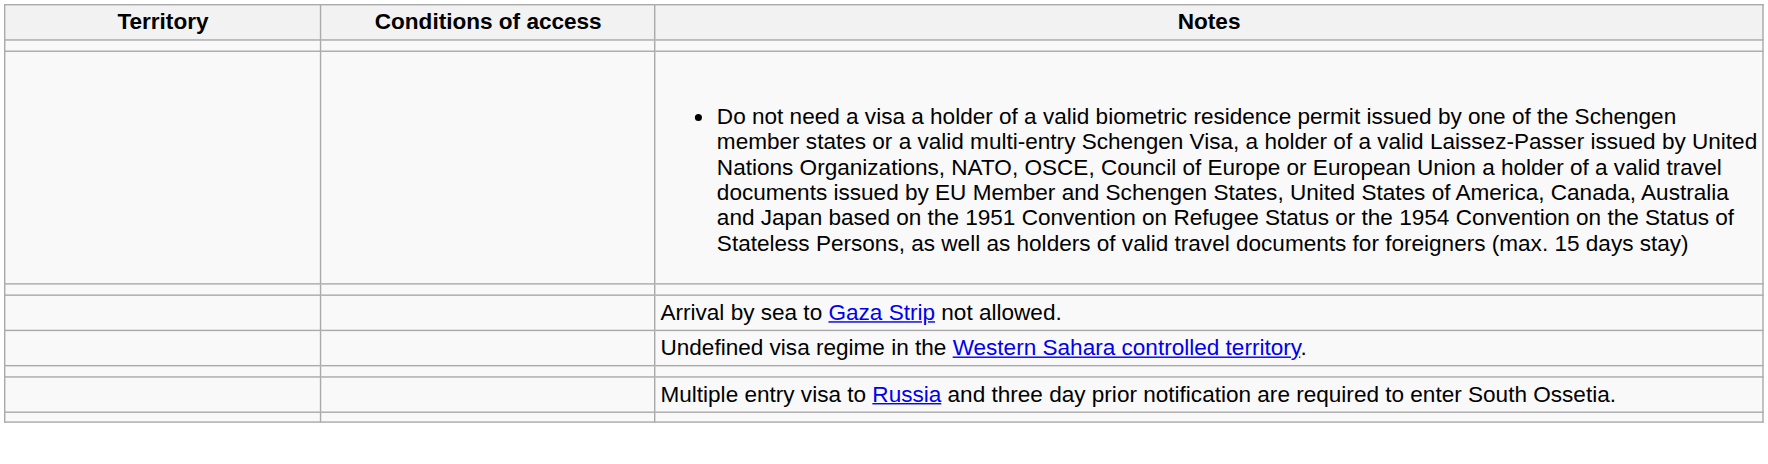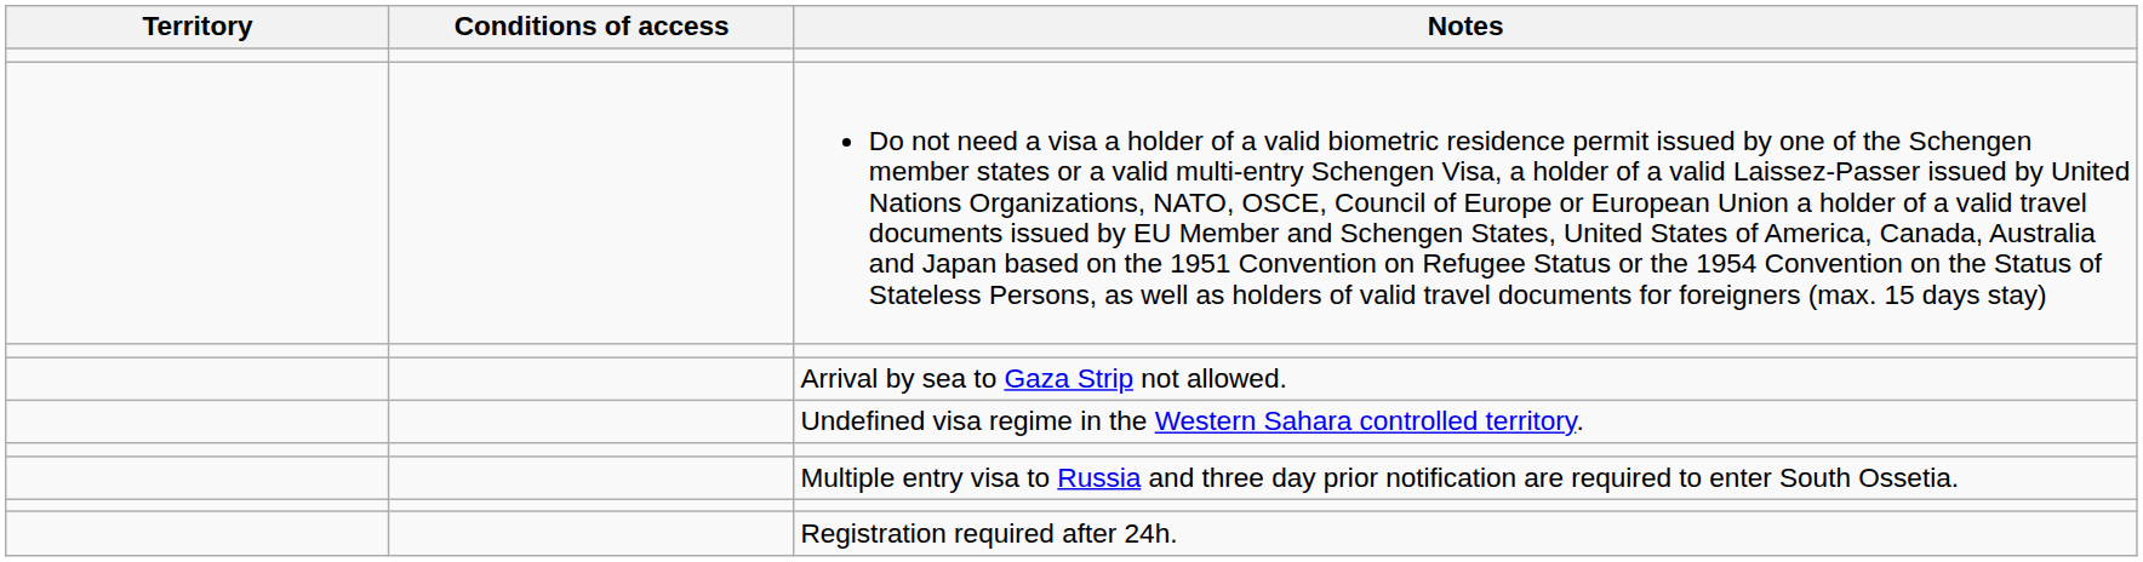+ row: Registration required after 24h.
